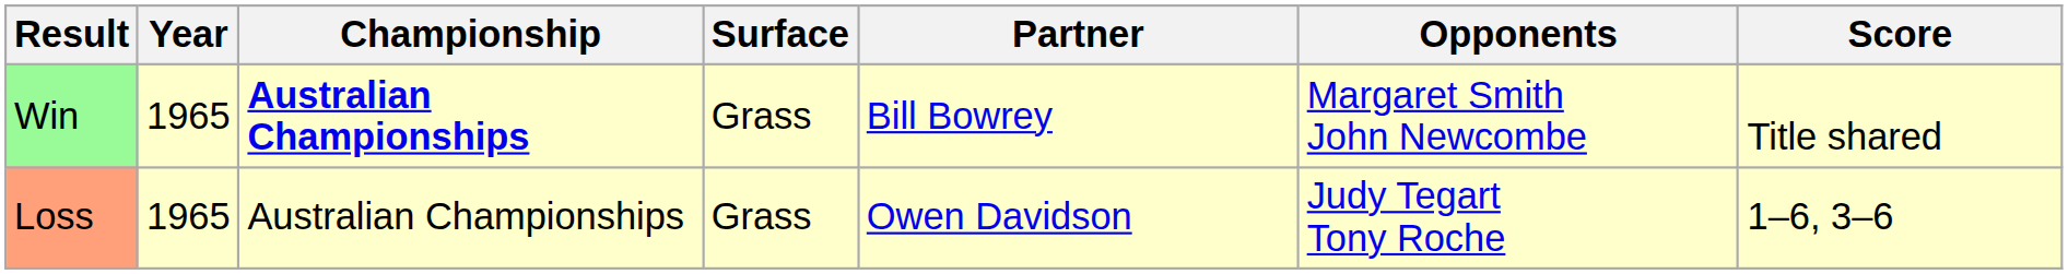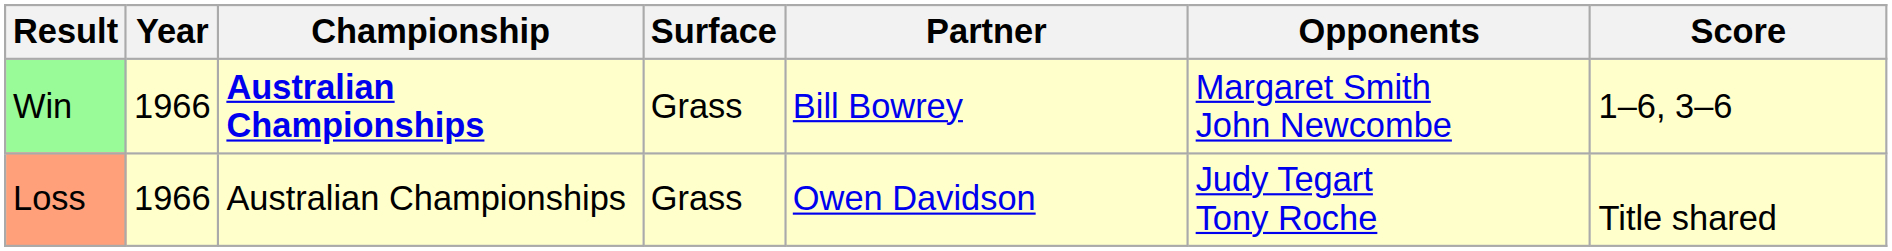Win | Year: 1965 -> 1966
Win | Score: Title shared -> 1–6, 3–6
Loss | Year: 1965 -> 1966
Loss | Score: 1–6, 3–6 -> Title shared
